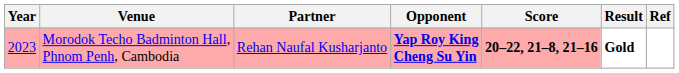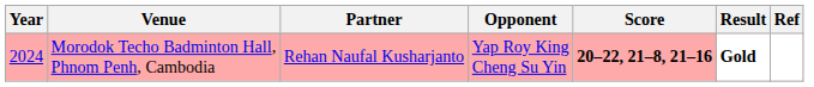Morodok Techo Badminton Hall, Phnom Penh, Cambodia | Year: 2023 -> 2024
Morodok Techo Badminton Hall, Phnom Penh, Cambodia | Opponent: bold -> normal
